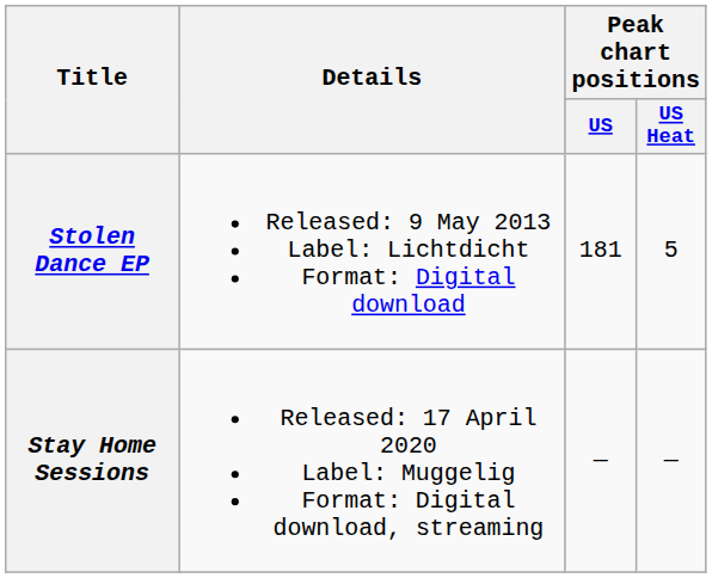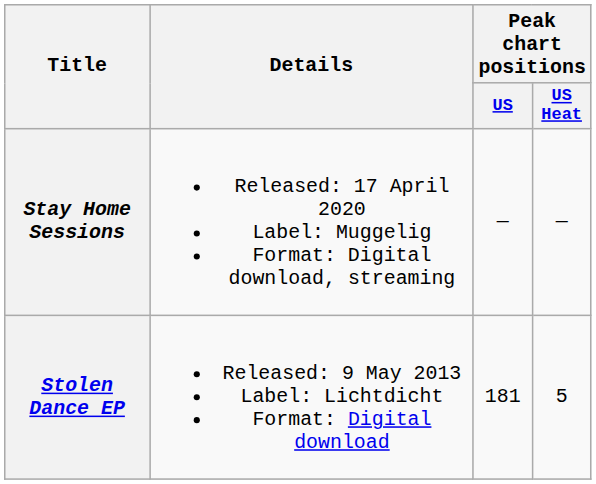rows swapped: Stolen Dance EP <-> Stay Home Sessions
